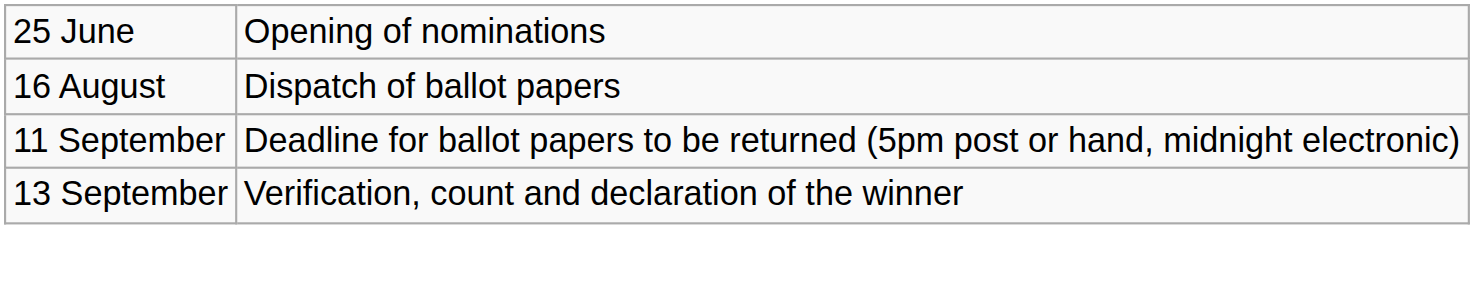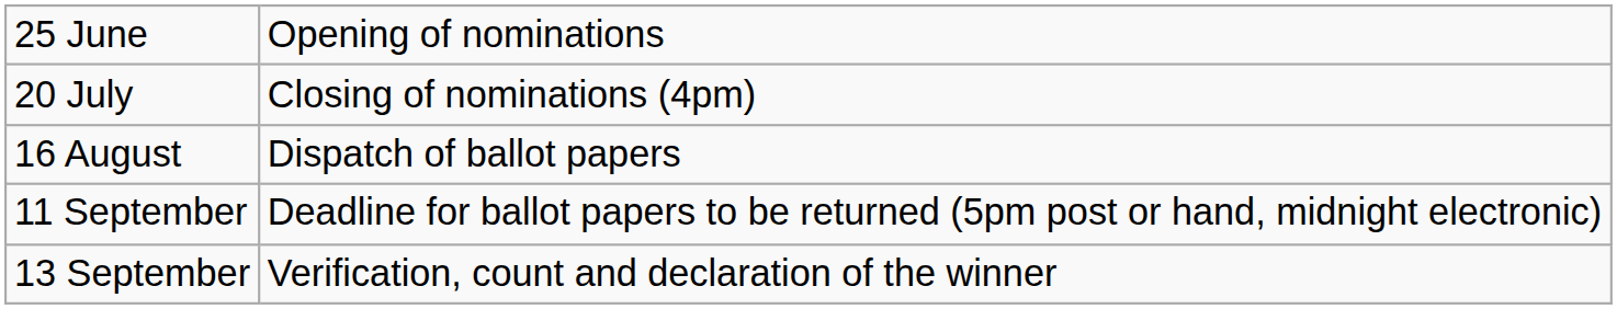+ row: 20 July | Closing of nominations (4pm)
